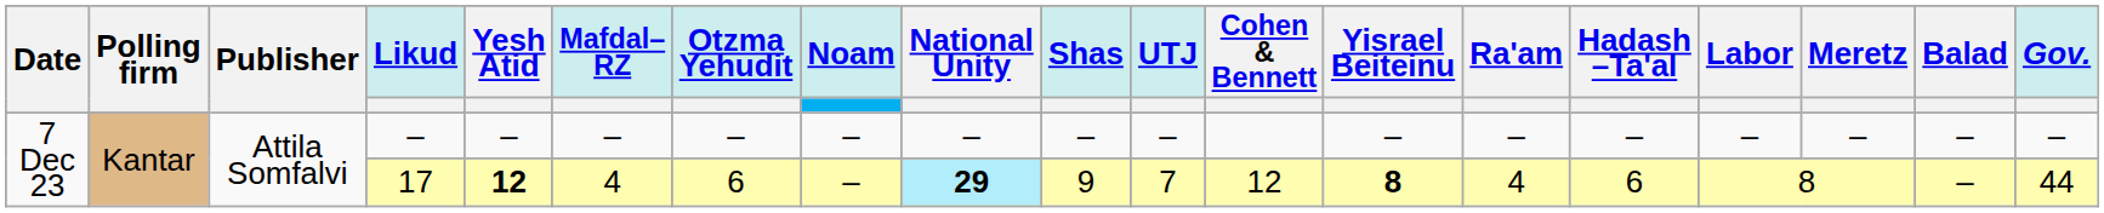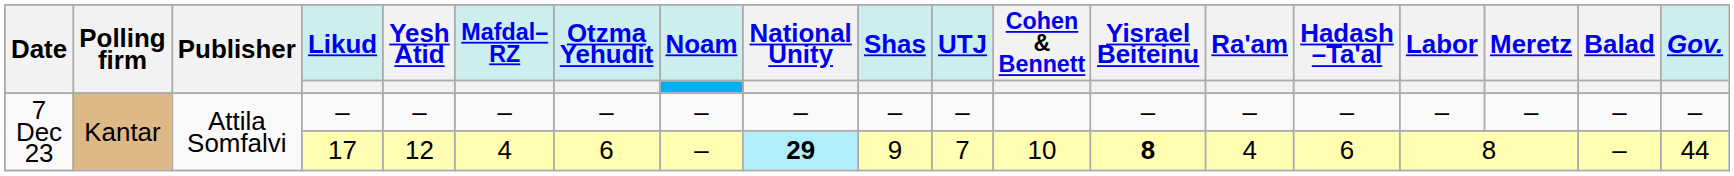17 | Yesh Atid: bold -> normal
17 | Cohen & Bennett: 12 -> 10
